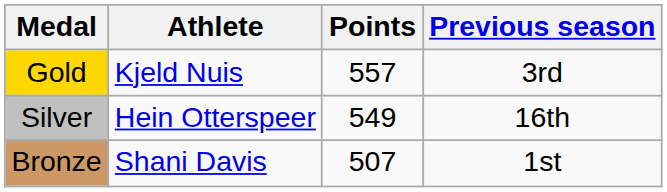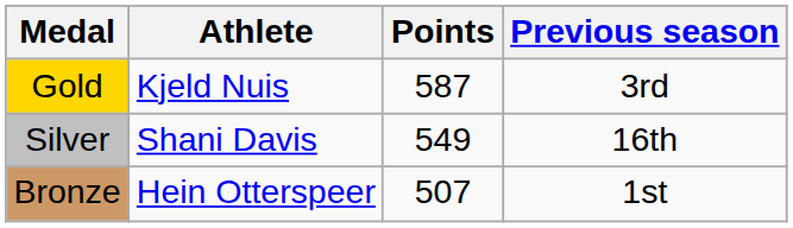Gold | Points: 557 -> 587
Silver | Athlete: Hein Otterspeer -> Shani Davis
Bronze | Athlete: Shani Davis -> Hein Otterspeer
